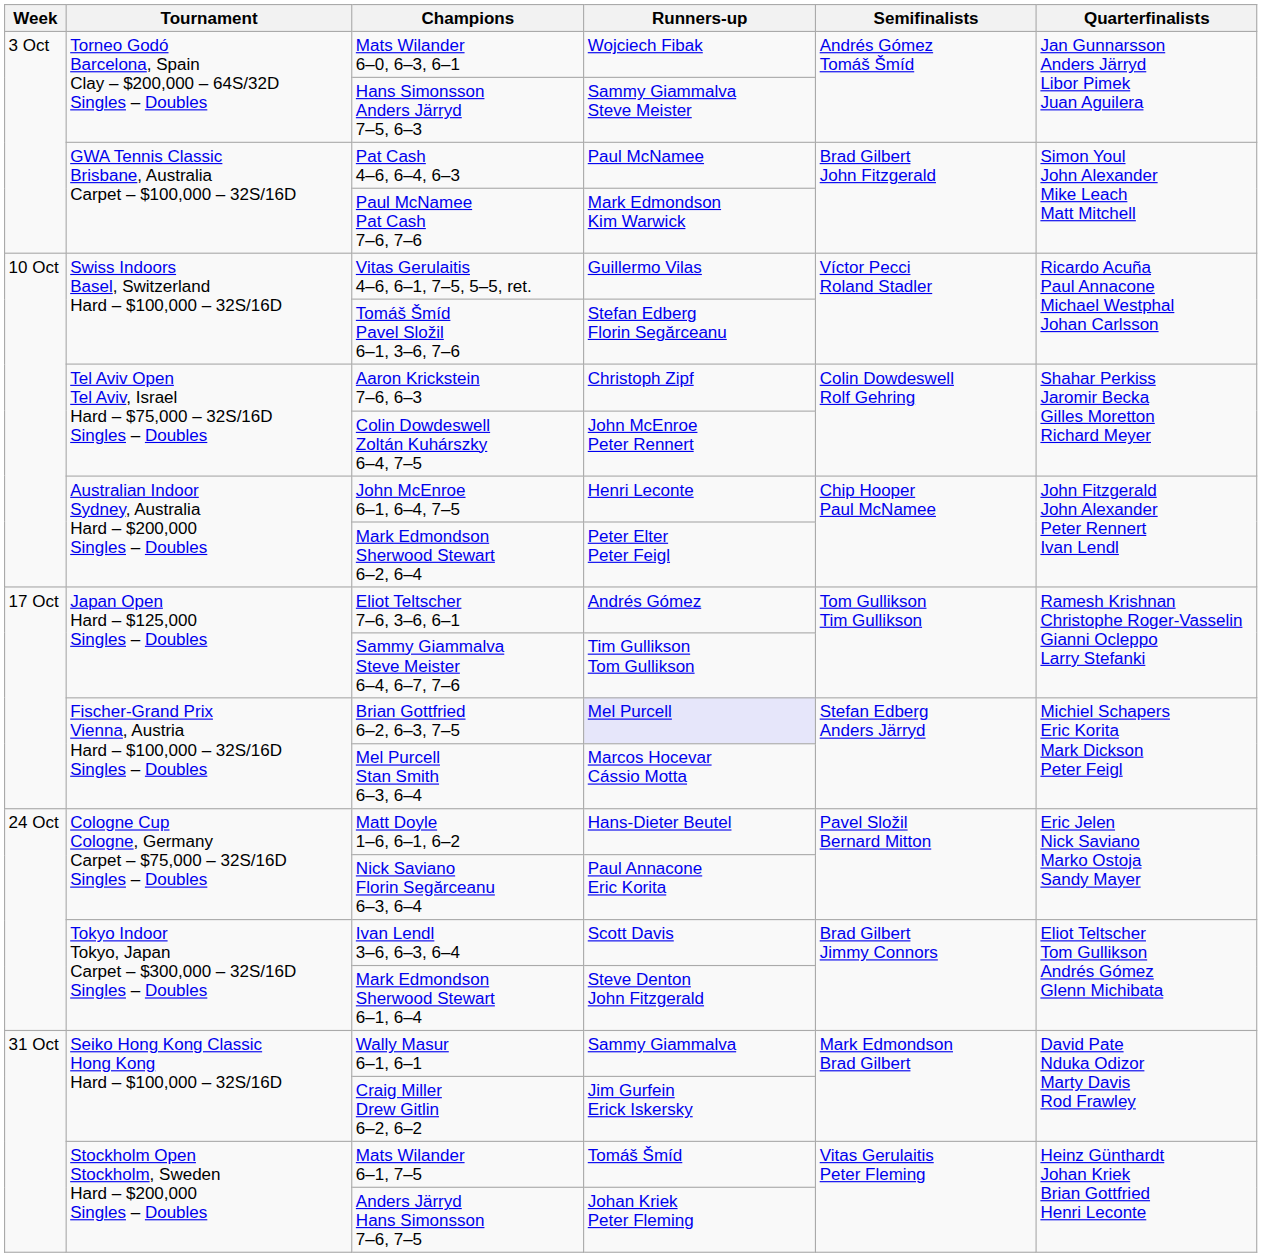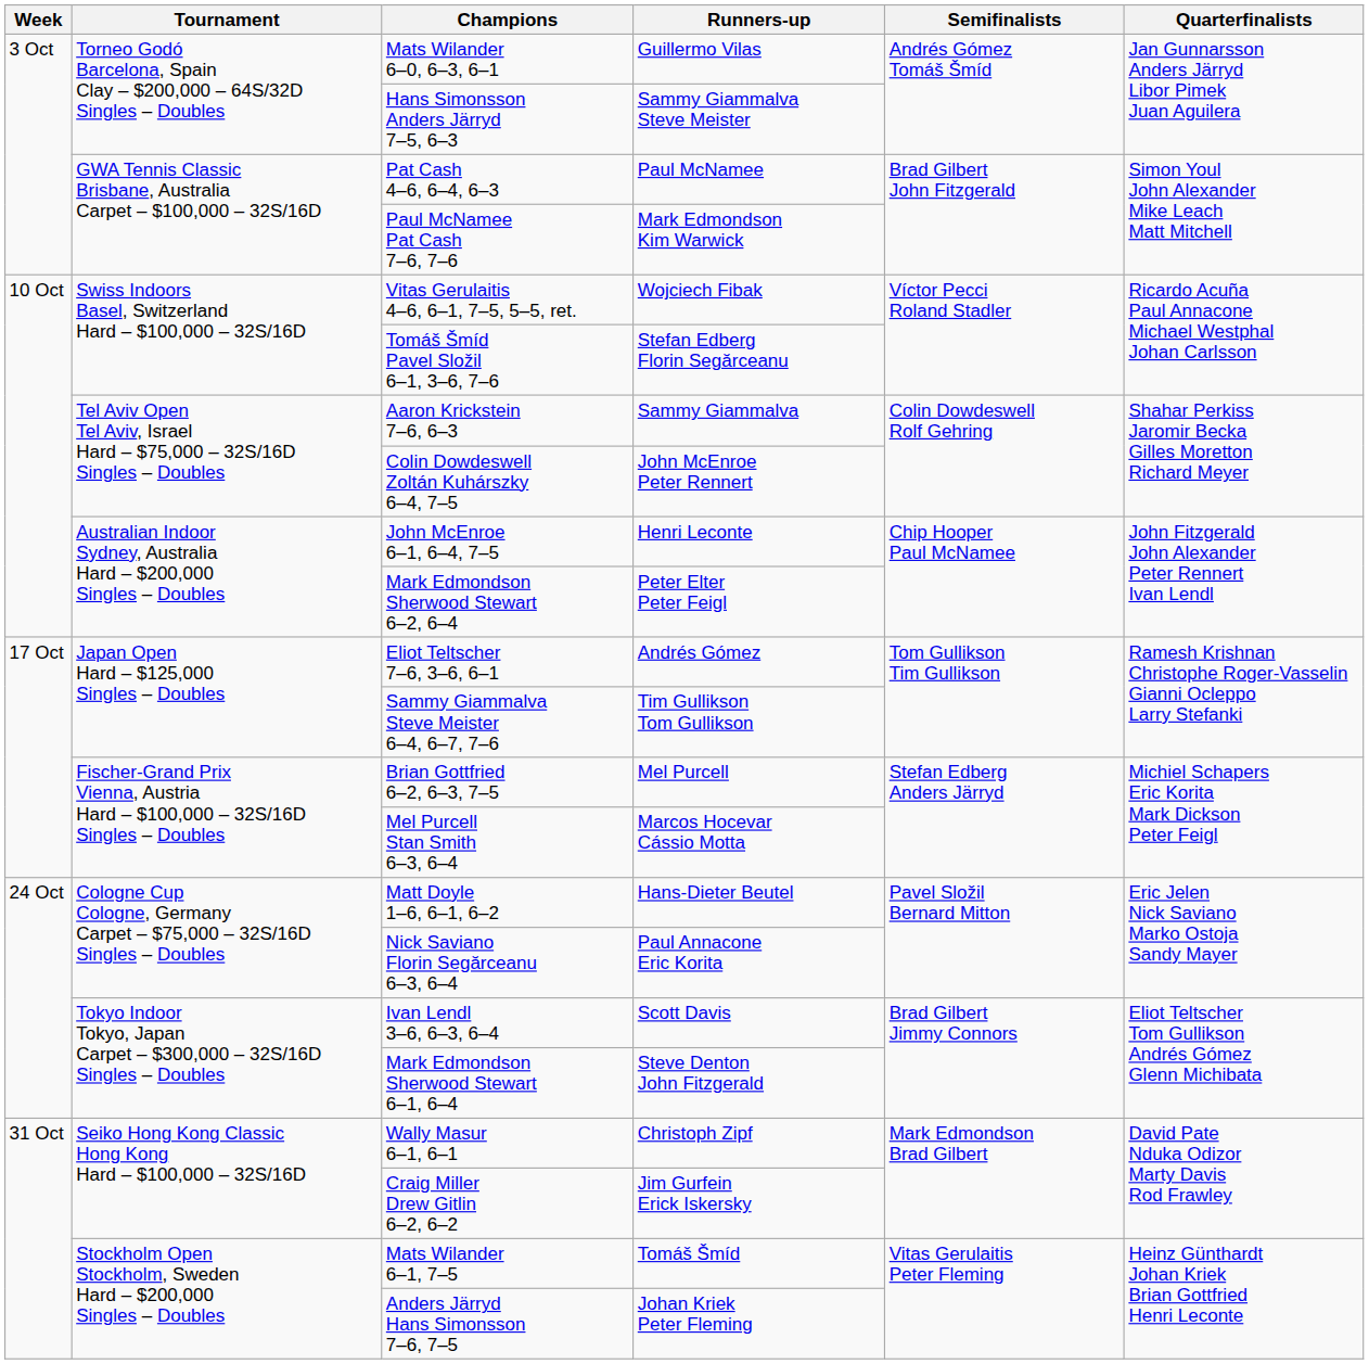Mats Wilander 6–0, 6–3, 6–1 | Runners-up: Wojciech Fibak -> Guillermo Vilas
Vitas Gerulaitis 4–6, 6–1, 7–5, 5–5, ret. | Runners-up: Guillermo Vilas -> Wojciech Fibak
Aaron Krickstein 7–6, 6–3 | Runners-up: Christoph Zipf -> Sammy Giammalva
Brian Gottfried 6–2, 6–3, 7–5 | Runners-up: lavender background -> no background
Wally Masur 6–1, 6–1 | Runners-up: Sammy Giammalva -> Christoph Zipf
